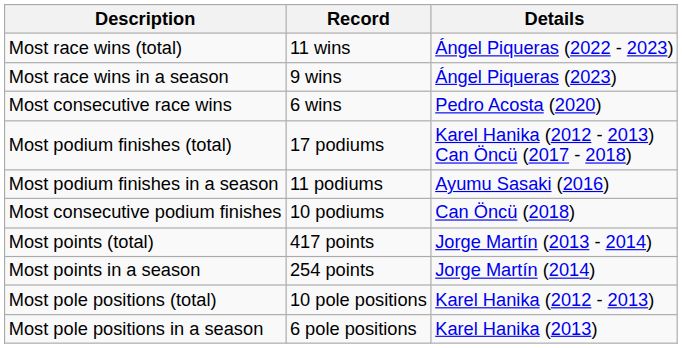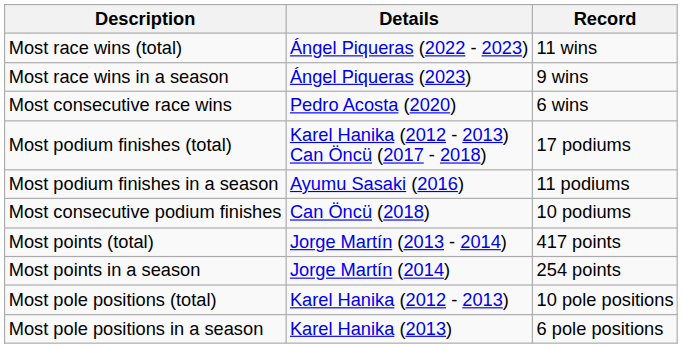columns swapped: Record <-> Details
